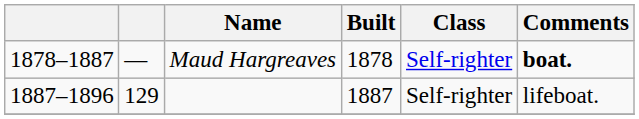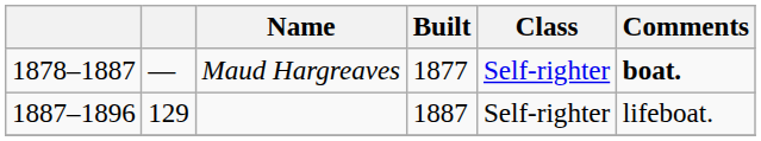Maud Hargreaves | Built: 1878 -> 1877
